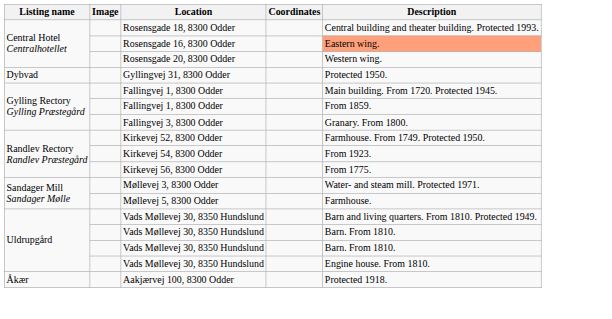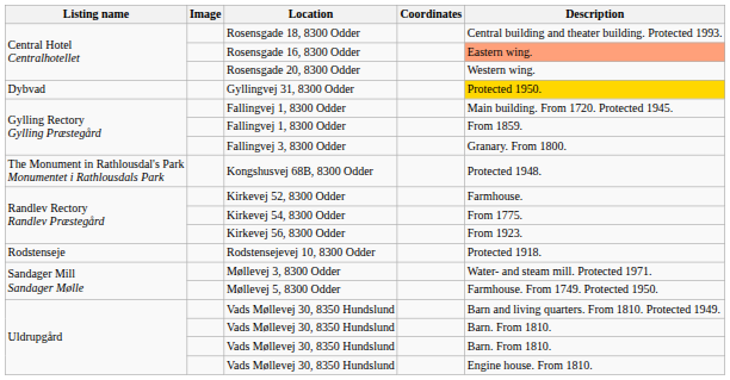Gyllingvej 31, 8300 Odder | Description: no background -> gold background
+ row: The Monument in Rathlousdal's Park Monumentet i Rathlousdals Park | Kongshusvej 68B, 8300 Odder | Protected 1948.
Kirkevej 52, 8300 Odder | Description: Farmhouse. From 1749. Protected 1950. -> Farmhouse.
Kirkevej 54, 8300 Odder | Description: From 1923. -> From 1775.
Kirkevej 56, 8300 Odder | Description: From 1775. -> From 1923.
+ row: Rodstenseje | Rodstensejevej 10, 8300 Odder | Protected 1918.
Møllevej 5, 8300 Odder | Description: Farmhouse. -> Farmhouse. From 1749. Protected 1950.
- row: Åkær | Aakjærvej 100, 8300 Odder | Protected 1918.
